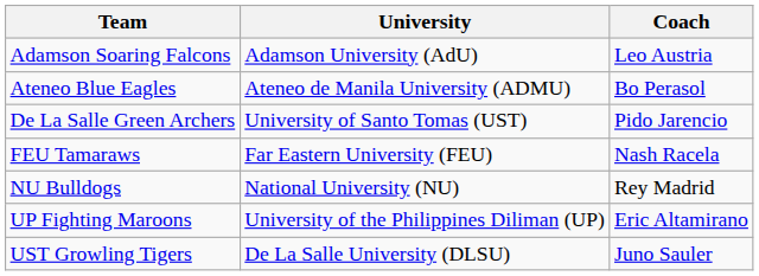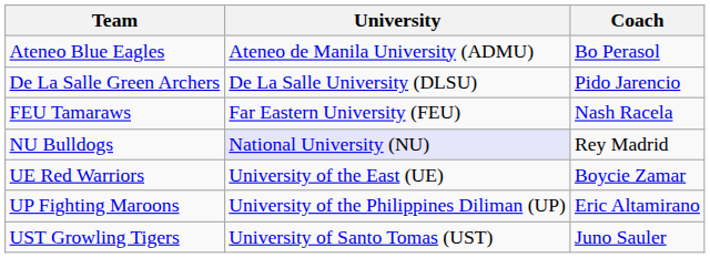- row: Adamson Soaring Falcons | Adamson University (AdU) | Leo Austria
De La Salle Green Archers | University: University of Santo Tomas (UST) -> De La Salle University (DLSU)
NU Bulldogs | University: no background -> lavender background
+ row: UE Red Warriors | University of the East (UE) | Boycie Zamar
UST Growling Tigers | University: De La Salle University (DLSU) -> University of Santo Tomas (UST)
